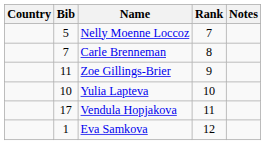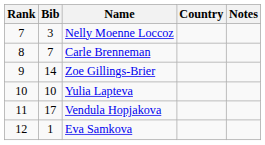columns swapped: Rank <-> Country
Nelly Moenne Loccoz | Bib: 5 -> 3
Zoe Gillings-Brier | Bib: 11 -> 14
